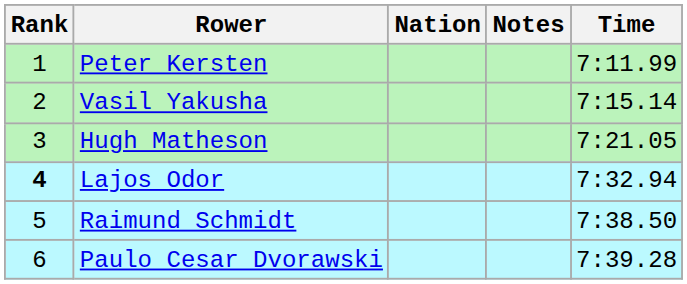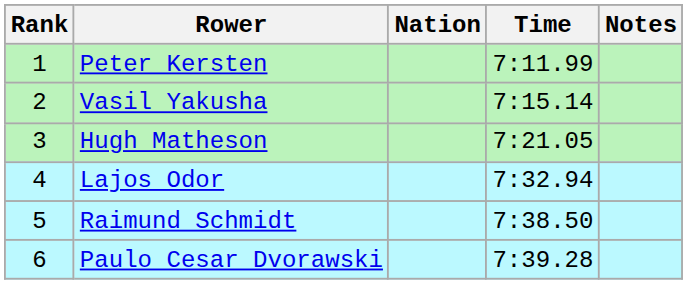columns swapped: Time <-> Notes
Lajos Odor | Rank: bold -> normal
